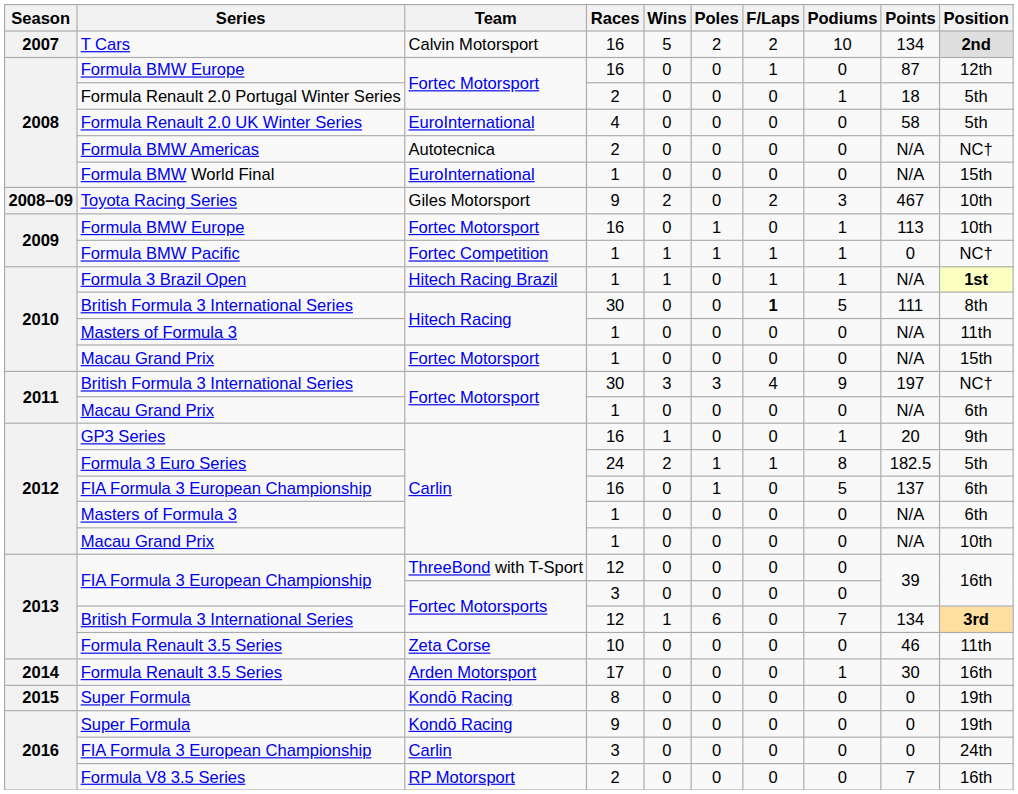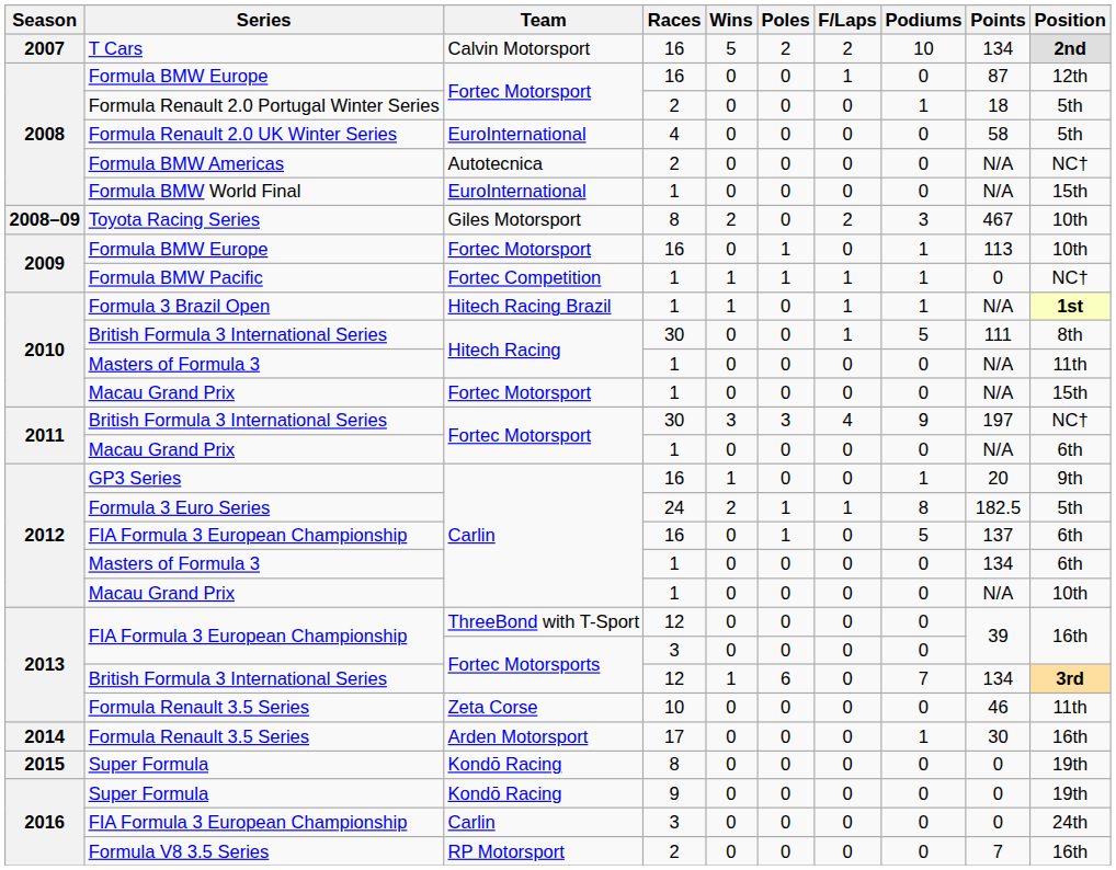Toyota Racing Series | Races: 9 -> 8
2010 / British Formula 3 International Series | F/Laps: bold -> normal
2012 / Masters of Formula 3 | Points: N/A -> 134
